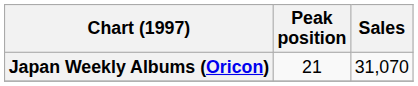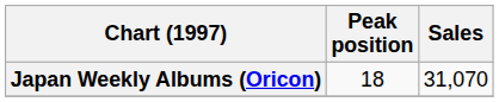Japan Weekly Albums (Oricon) | Peak position: 21 -> 18
